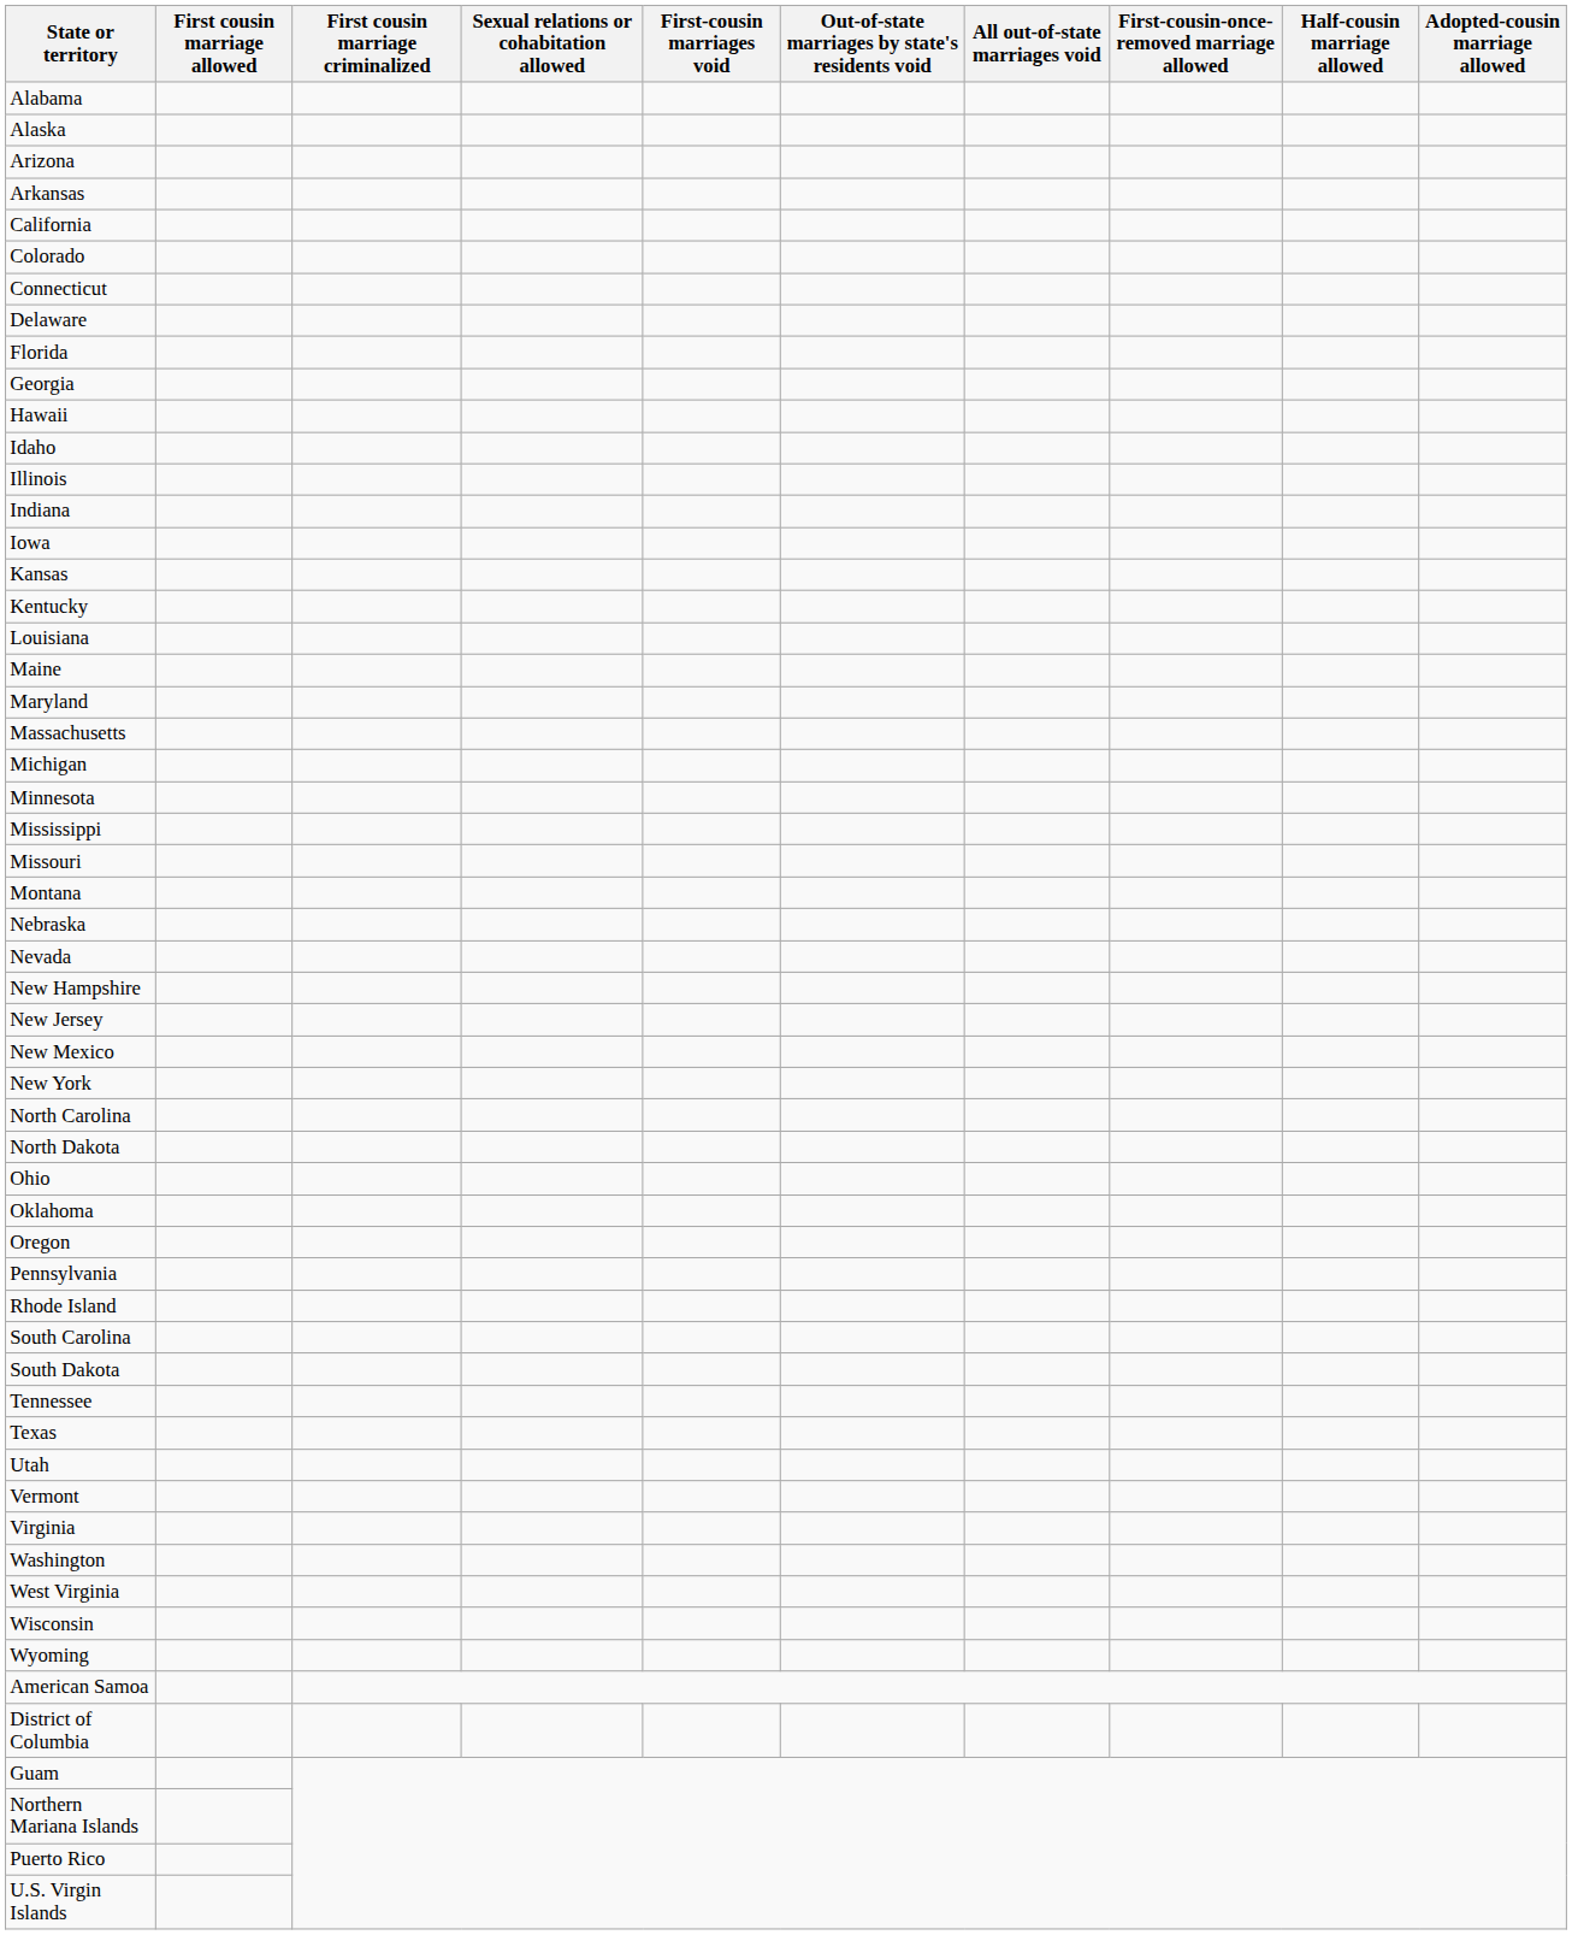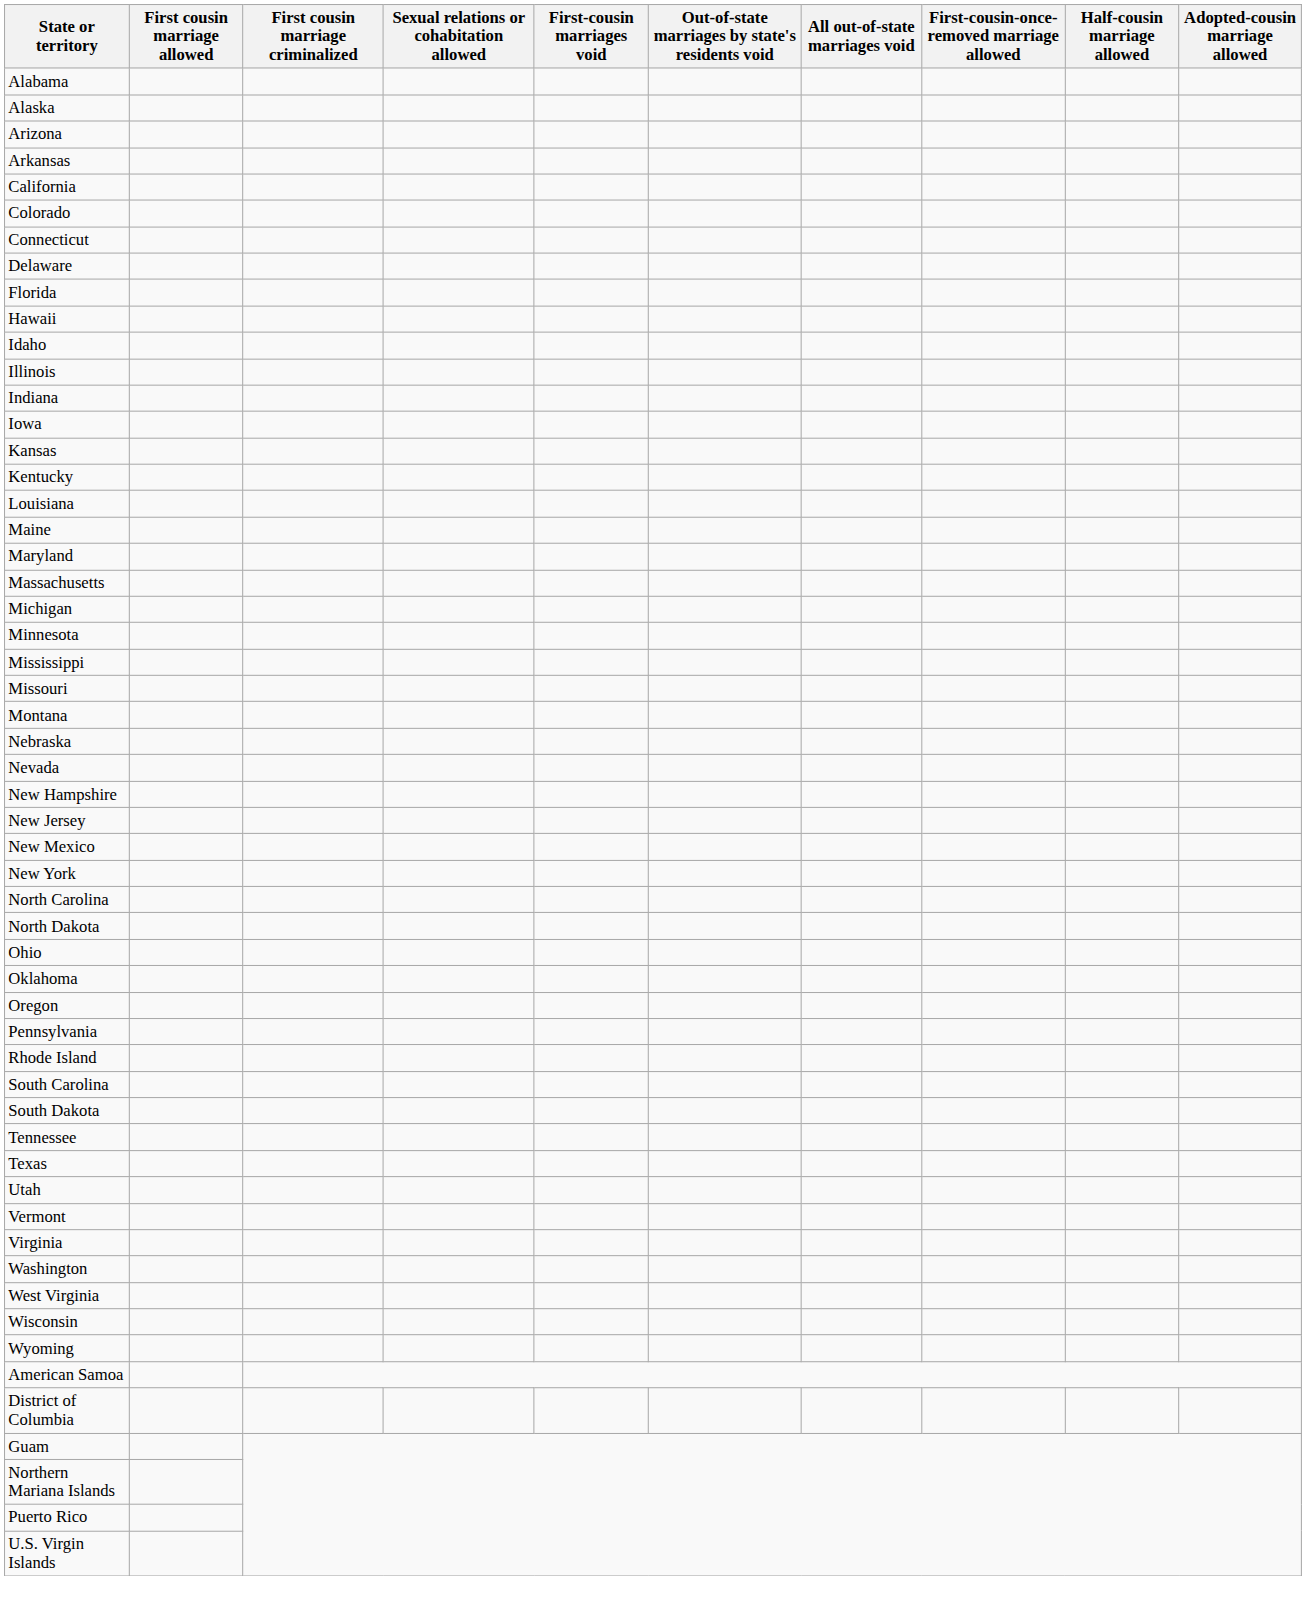- row: Georgia
